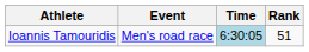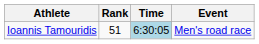columns swapped: Event <-> Rank
